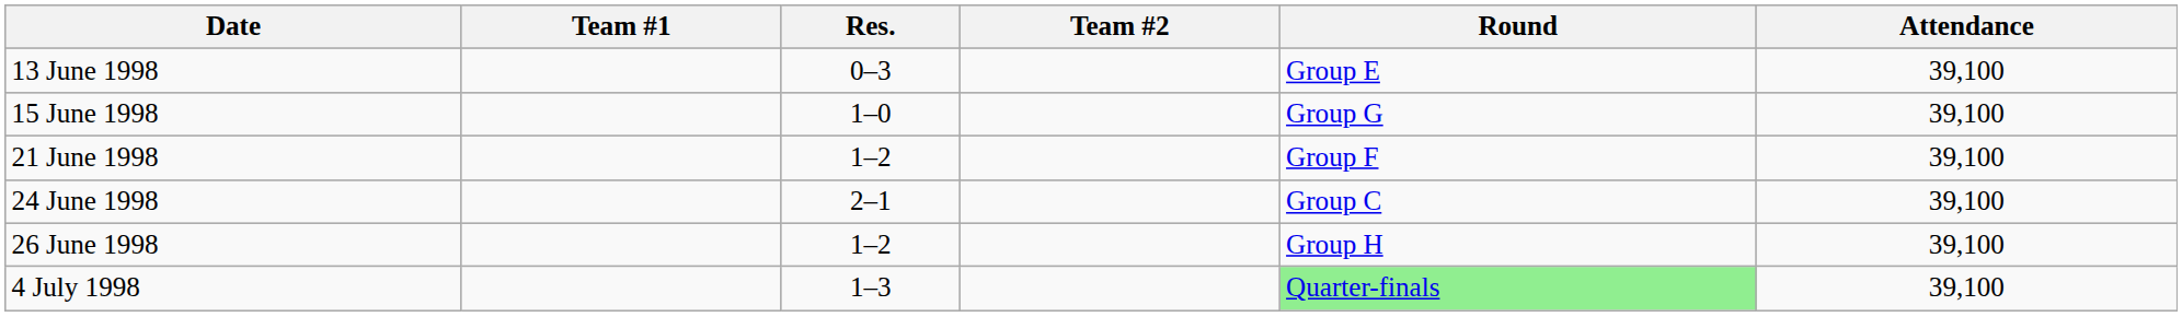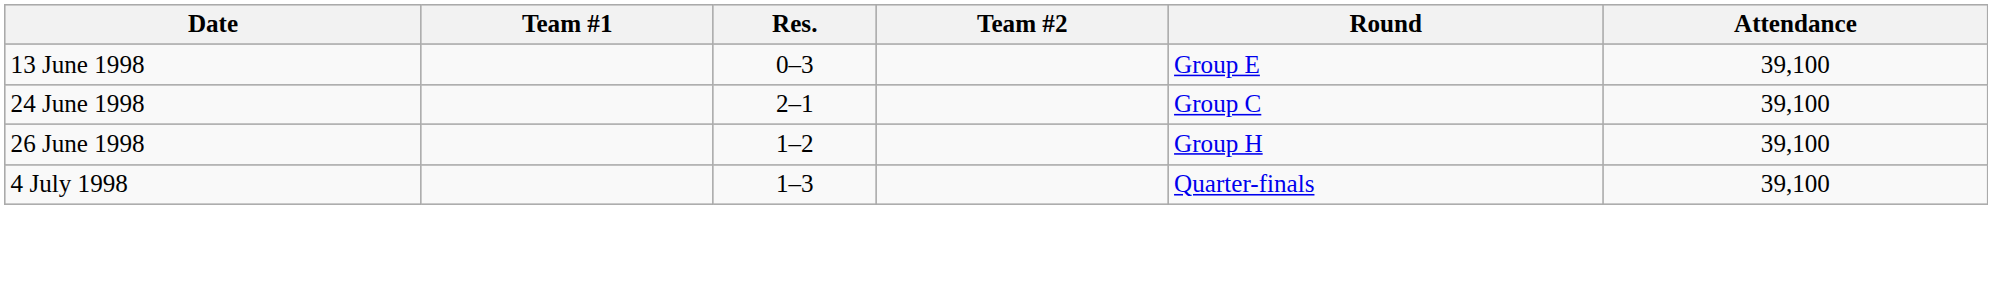- row: 15 June 1998 | 1–0 | Group G | 39,100
- row: 21 June 1998 | 1–2 | Group F | 39,100
4 July 1998 | Round: lightgreen background -> no background
